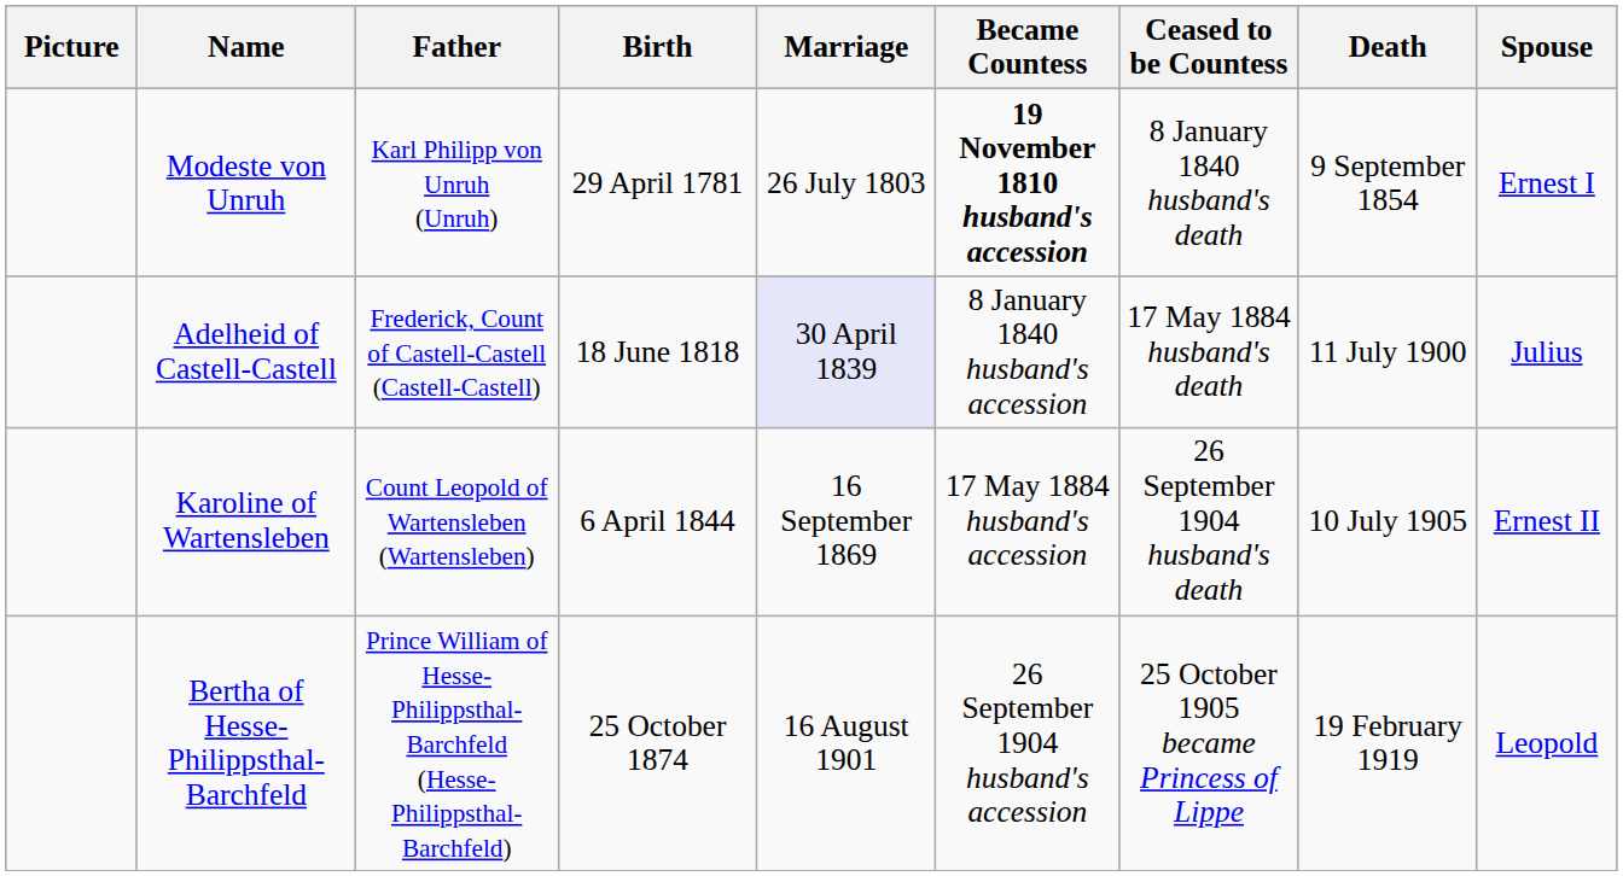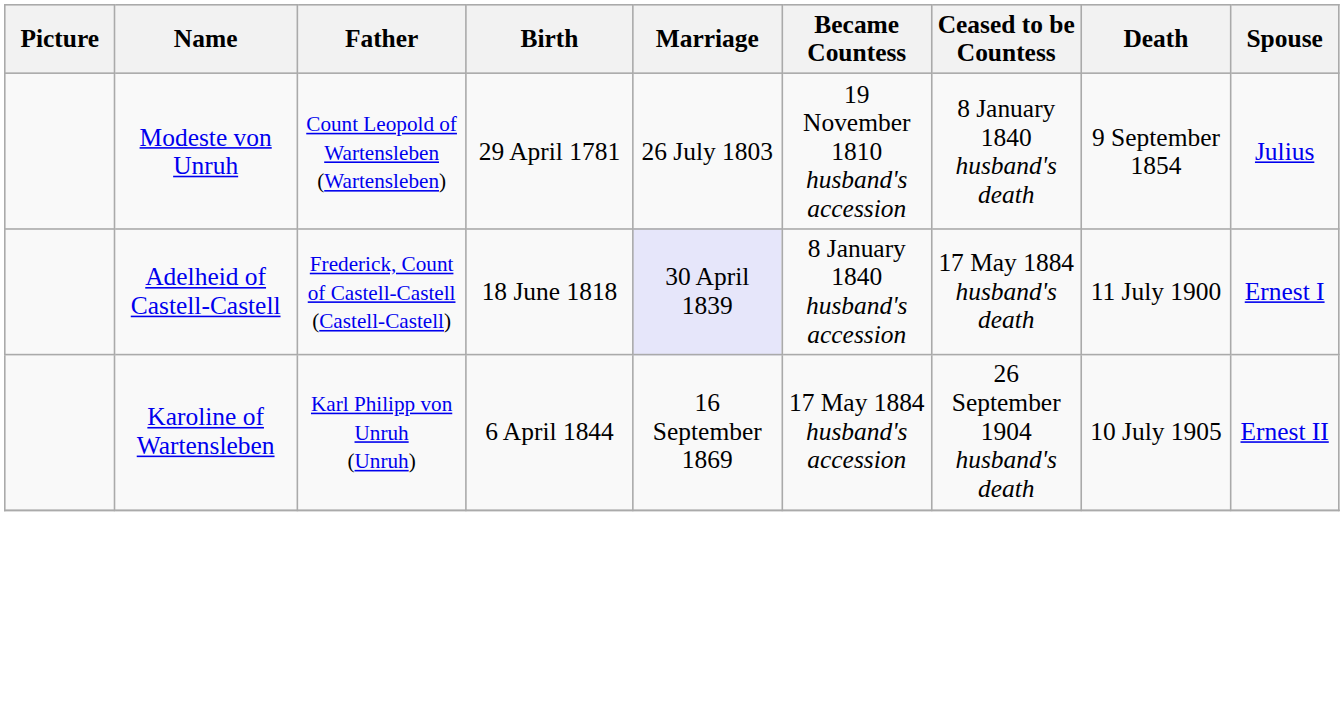Modeste von Unruh | Father: Karl Philipp von Unruh (Unruh) -> Count Leopold of Wartensleben (Wartensleben)
Modeste von Unruh | Became Countess: bold -> normal
Modeste von Unruh | Spouse: Ernest I -> Julius
Adelheid of Castell-Castell | Spouse: Julius -> Ernest I
Karoline of Wartensleben | Father: Count Leopold of Wartensleben (Wartensleben) -> Karl Philipp von Unruh (Unruh)
- row: Bertha of Hesse-Philippsthal-Barchfeld | Prince William of Hesse-Philippsthal-Barchfeld (Hesse-Philippsthal-Barchfeld) | 25 October 1874 | 16 August 1901 | 26 September 1904 husband's accession | 25 October 1905 became Princess of Lippe | 19 February 1919 | Leopold
